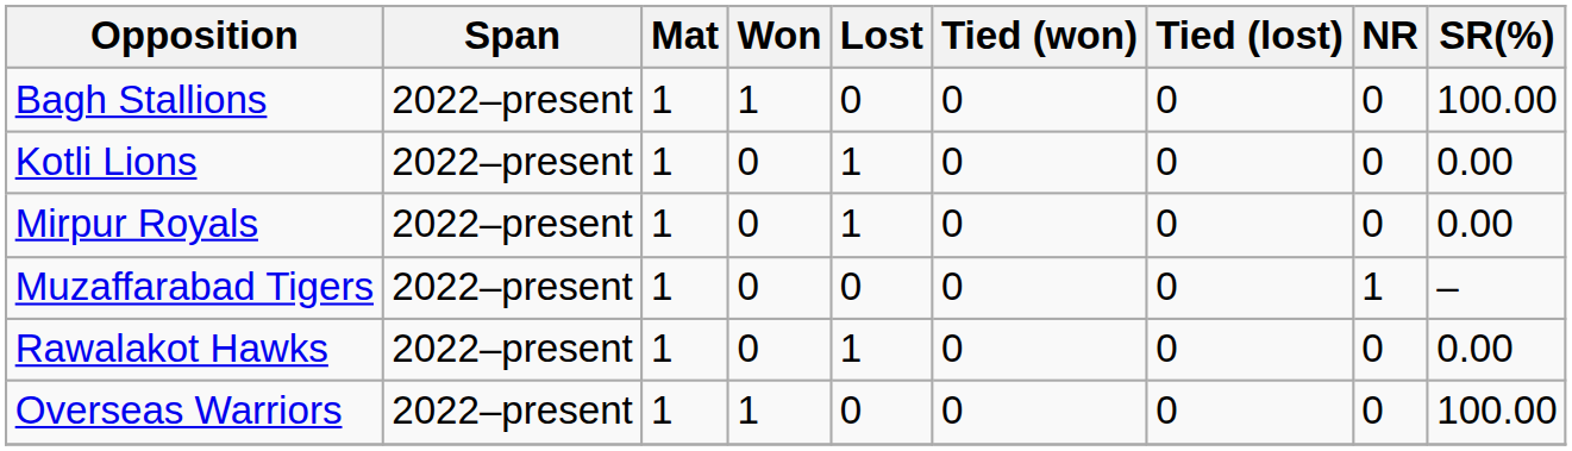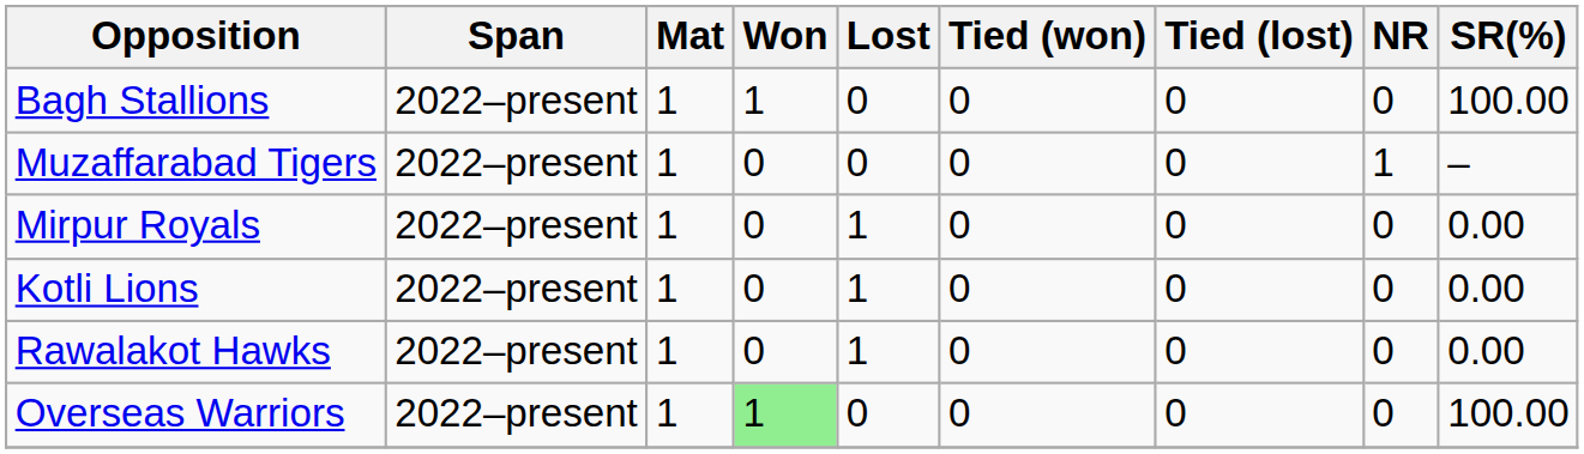rows swapped: Kotli Lions <-> Muzaffarabad Tigers
Overseas Warriors | Won: no background -> lightgreen background
